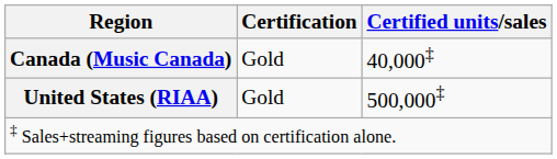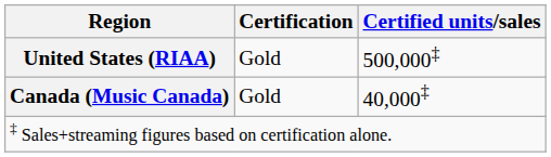rows swapped: Canada (Music Canada) <-> United States (RIAA)
